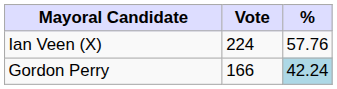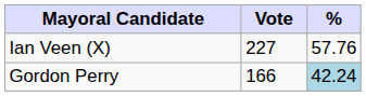Ian Veen (X) | Vote: 224 -> 227
